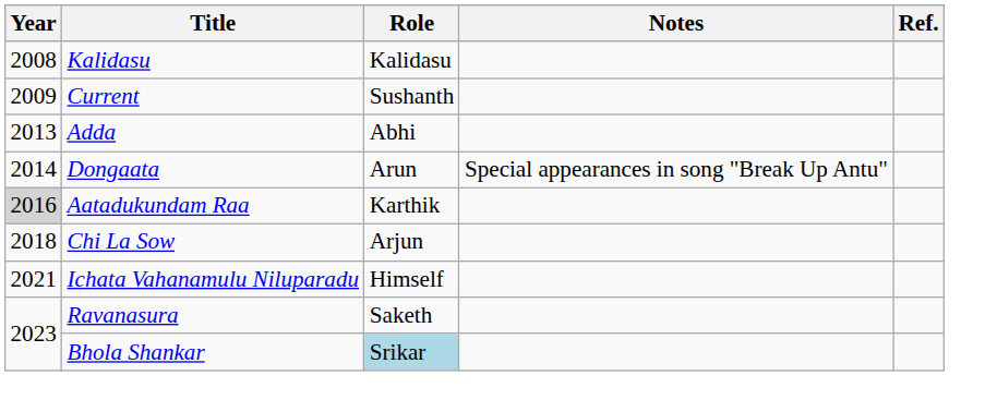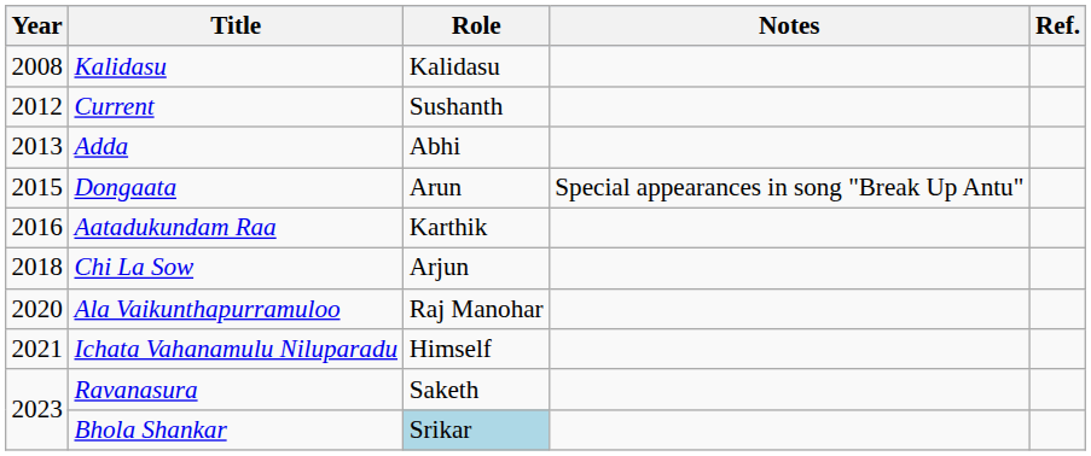Current | Year: 2009 -> 2012
Dongaata | Year: 2014 -> 2015
Aatadukundam Raa | Year: lightgrey background -> no background
+ row: 2020 | Ala Vaikunthapurramuloo | Raj Manohar
